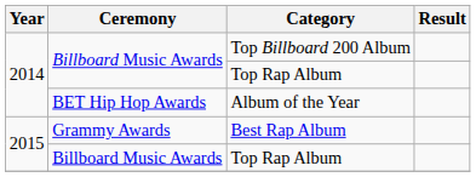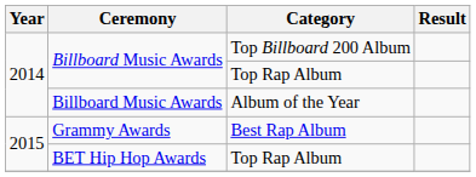Album of the Year | Ceremony: BET Hip Hop Awards -> Billboard Music Awards
2015 / Top Rap Album | Ceremony: Billboard Music Awards -> BET Hip Hop Awards
